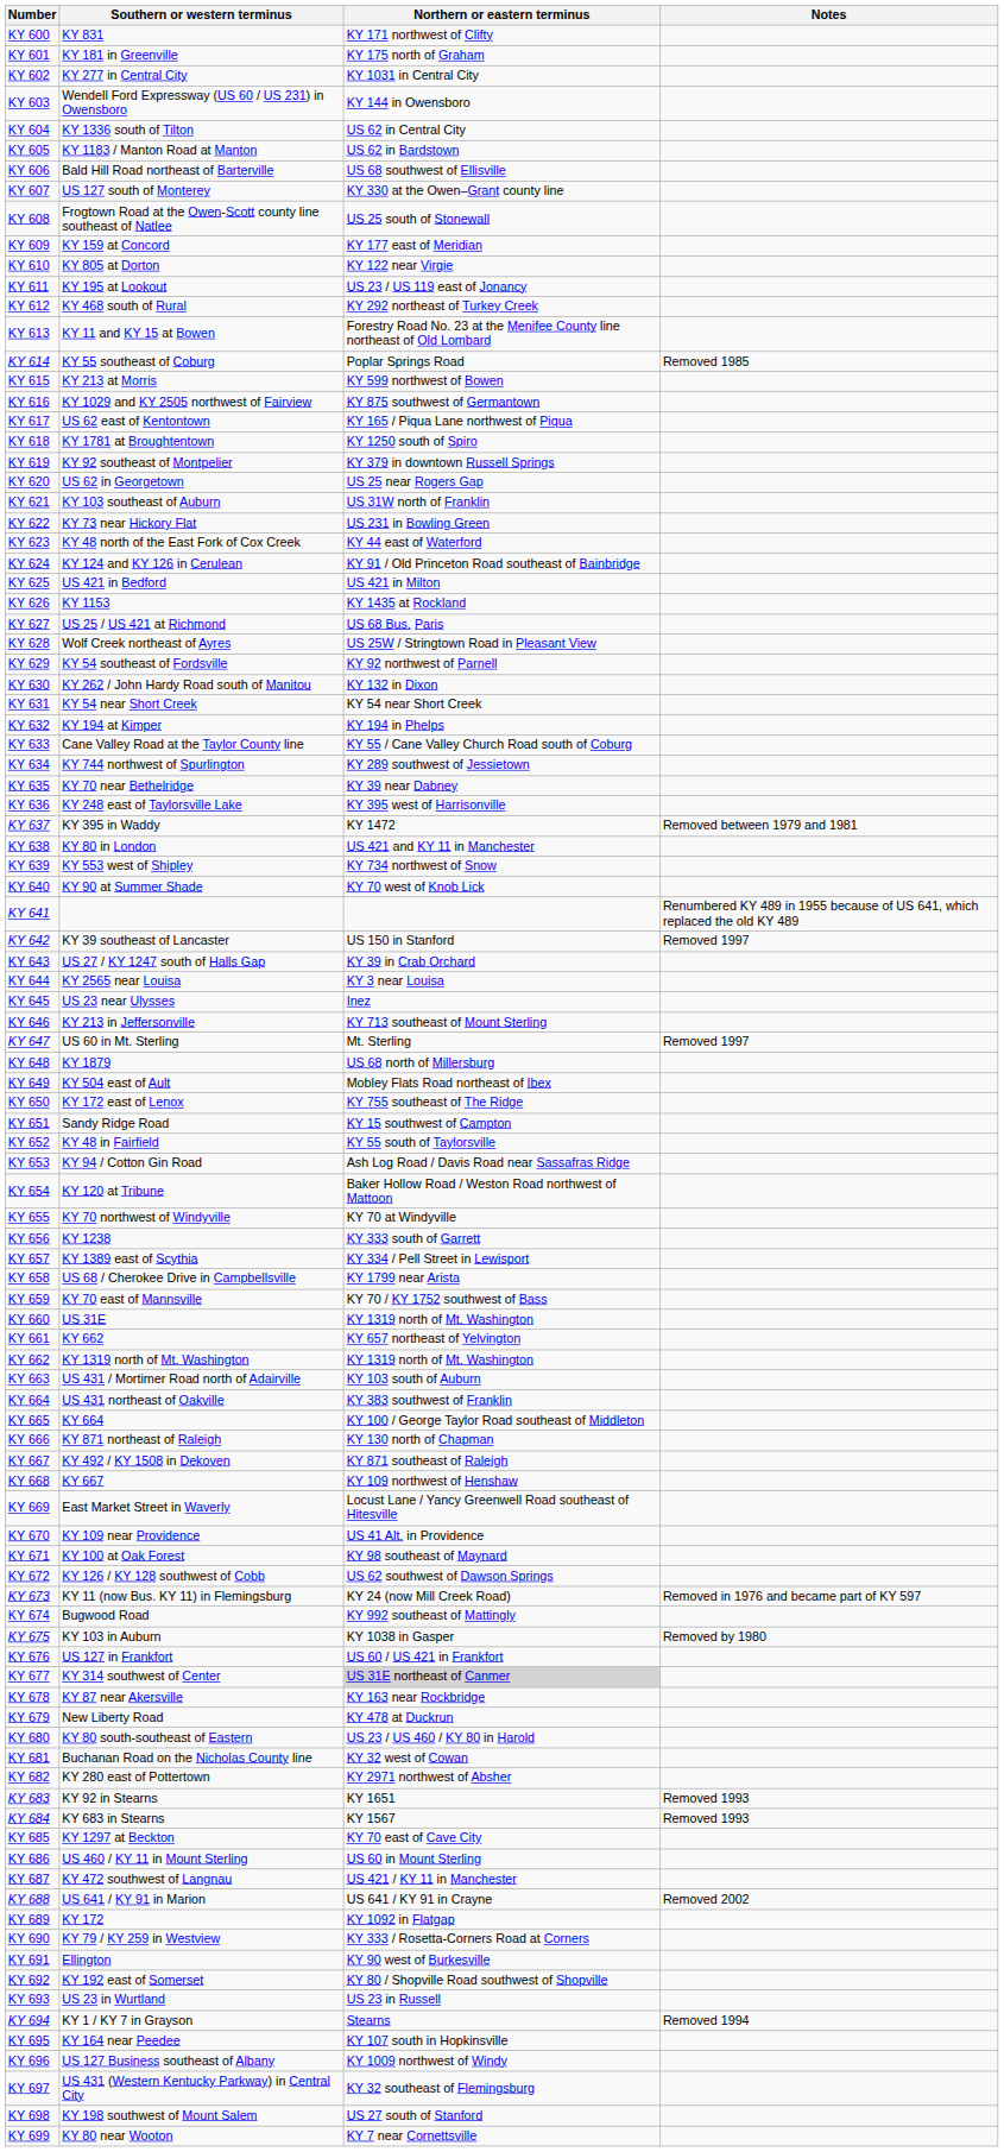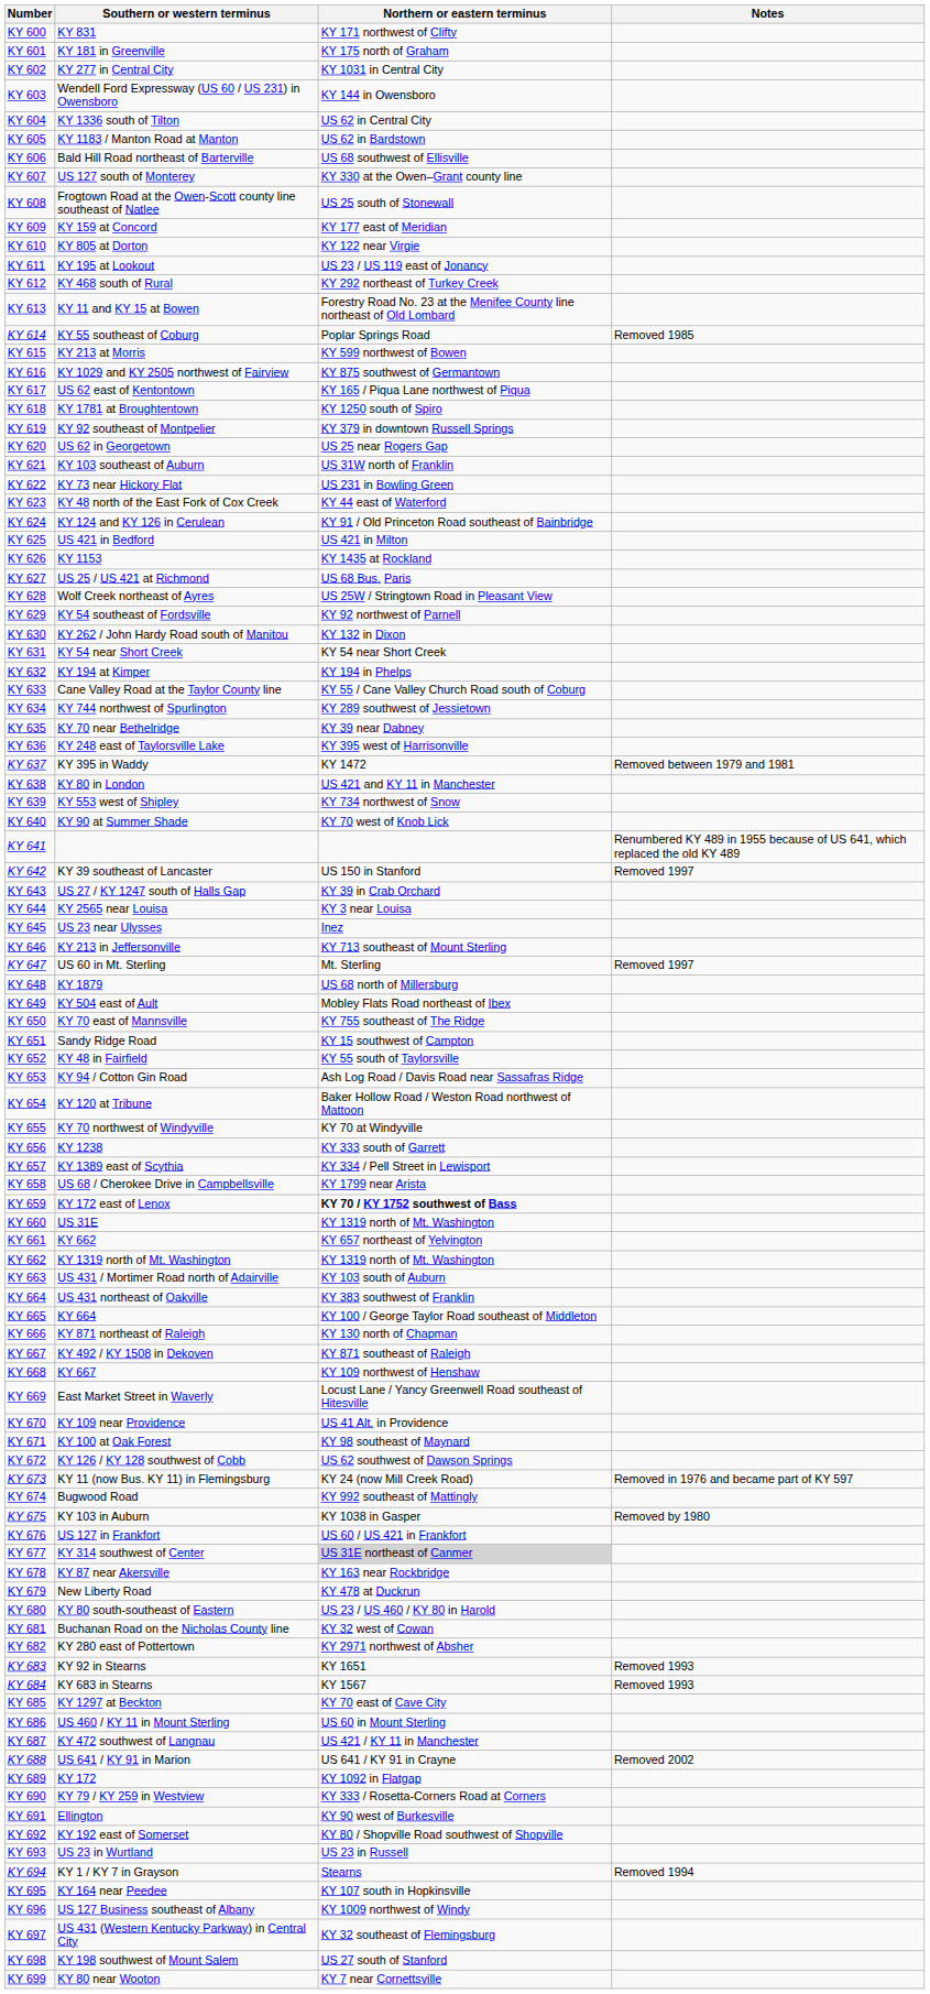KY 650 | Southern or western terminus: KY 172 east of Lenox -> KY 70 east of Mannsville
KY 659 | Southern or western terminus: KY 70 east of Mannsville -> KY 172 east of Lenox
KY 659 | Northern or eastern terminus: normal -> bold
